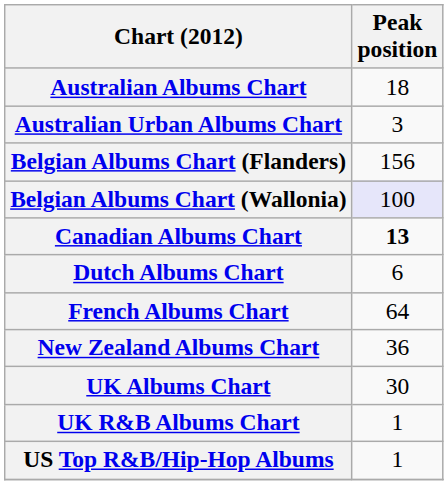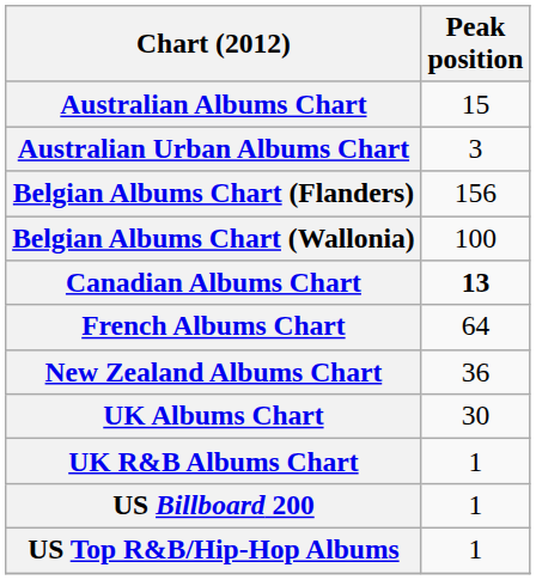Australian Albums Chart | Peak position: 18 -> 15
Belgian Albums Chart (Wallonia) | Peak position: lavender background -> no background
- row: Dutch Albums Chart | 6
+ row: US Billboard 200 | 1
